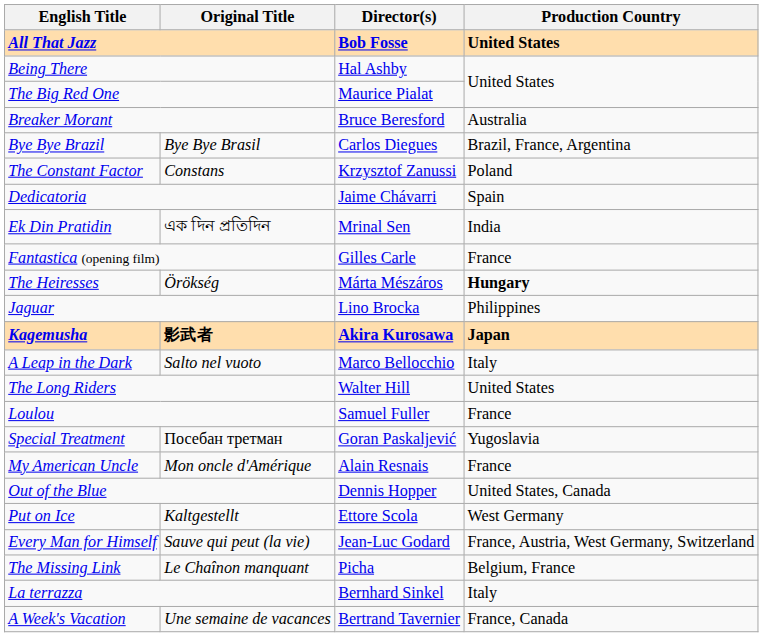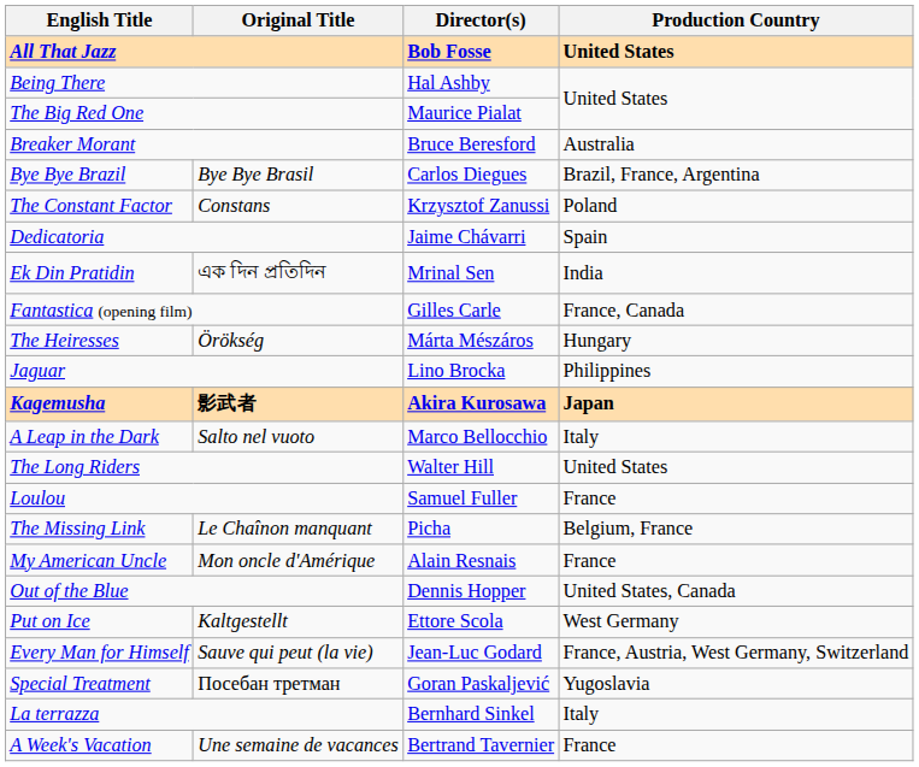Fantastica (opening film) | Production Country: France -> France, Canada
The Heiresses | Production Country: bold -> normal
rows swapped: The Missing Link <-> Special Treatment
A Week's Vacation | Production Country: France, Canada -> France
